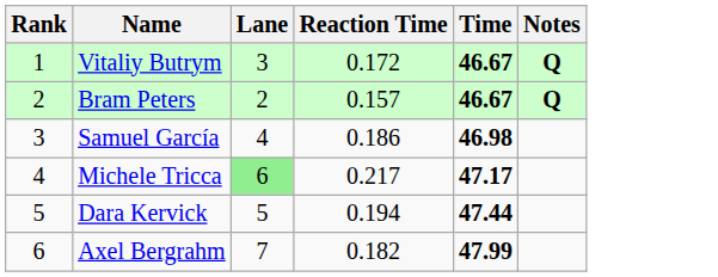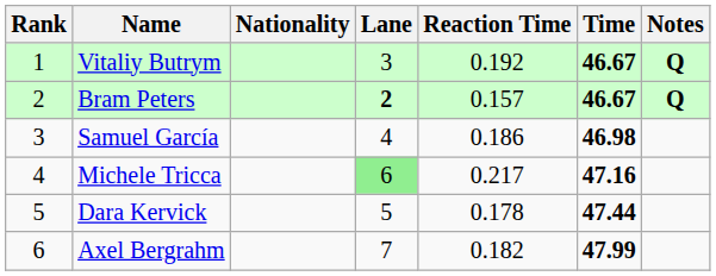+ column: Nationality
Vitaliy Butrym | Reaction Time: 0.172 -> 0.192
Bram Peters | Lane: normal -> bold
Michele Tricca | Time: 47.17 -> 47.16
Dara Kervick | Reaction Time: 0.194 -> 0.178
